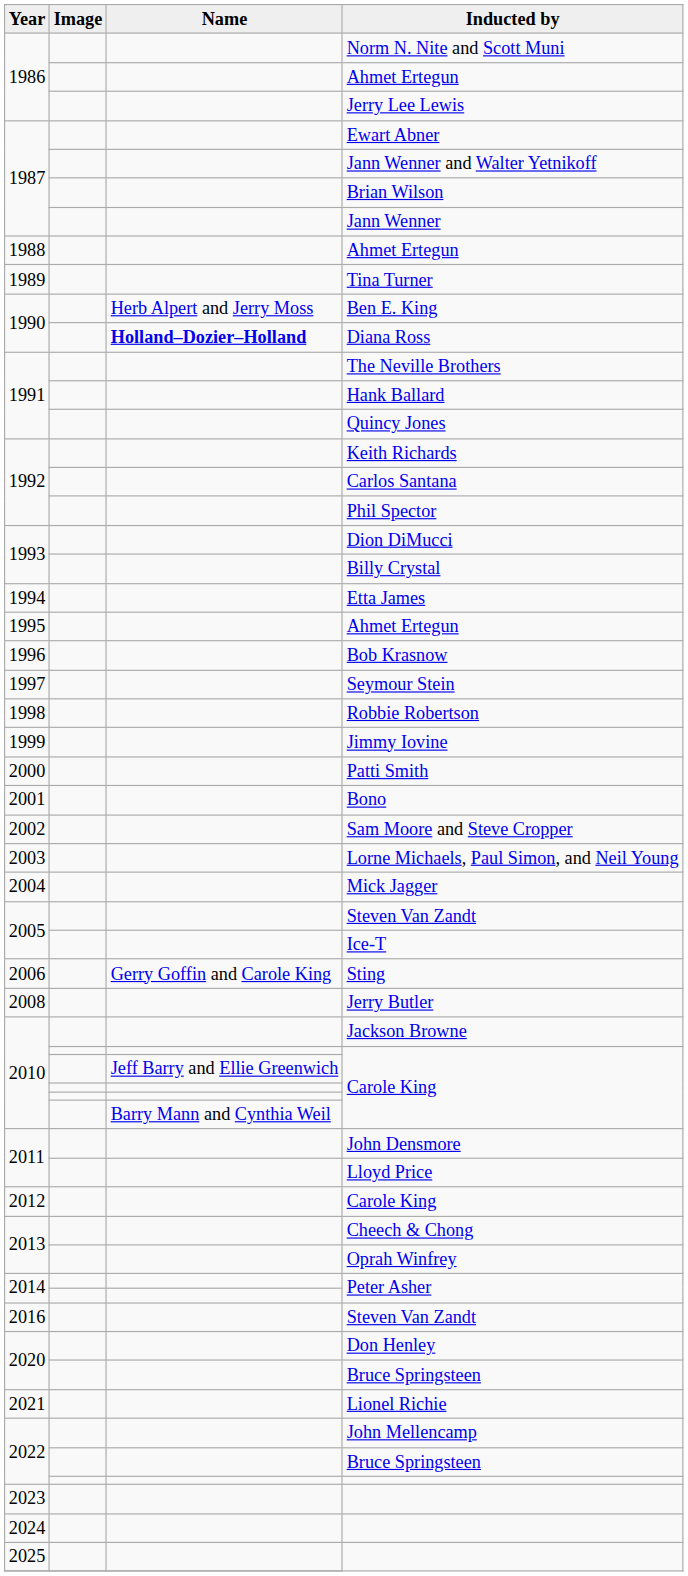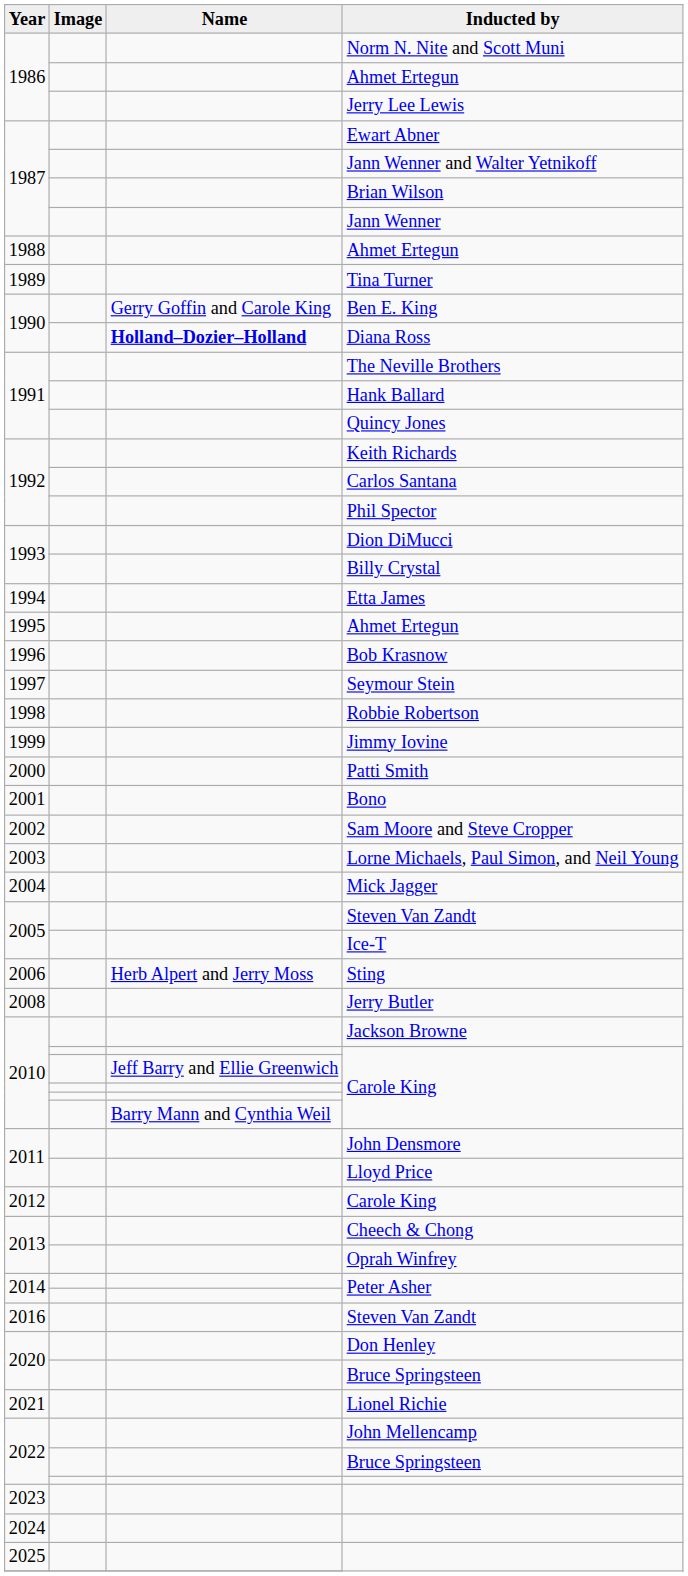Ben E. King | Name: Herb Alpert and Jerry Moss -> Gerry Goffin and Carole King
Sting | Name: Gerry Goffin and Carole King -> Herb Alpert and Jerry Moss
